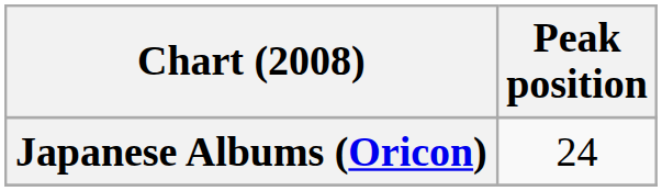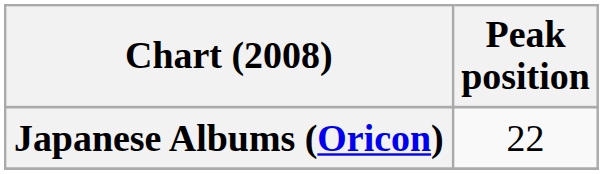Japanese Albums (Oricon) | Peak position: 24 -> 22
